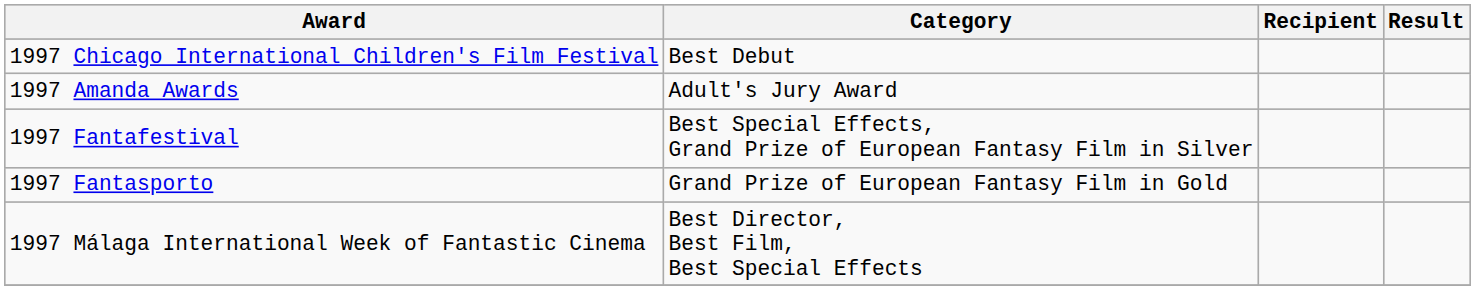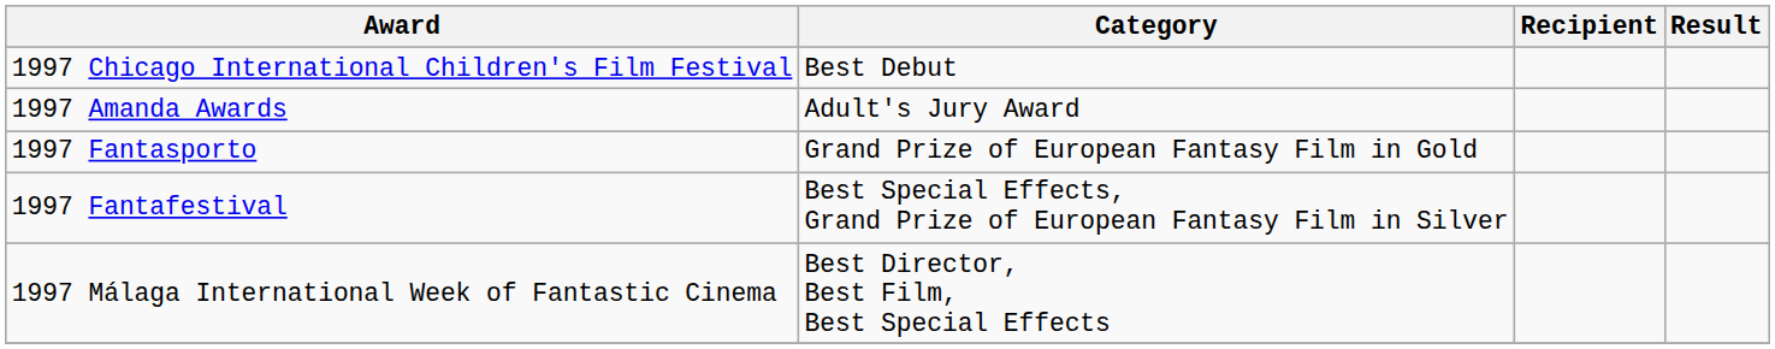rows swapped: 1997 Fantafestival <-> 1997 Fantasporto
